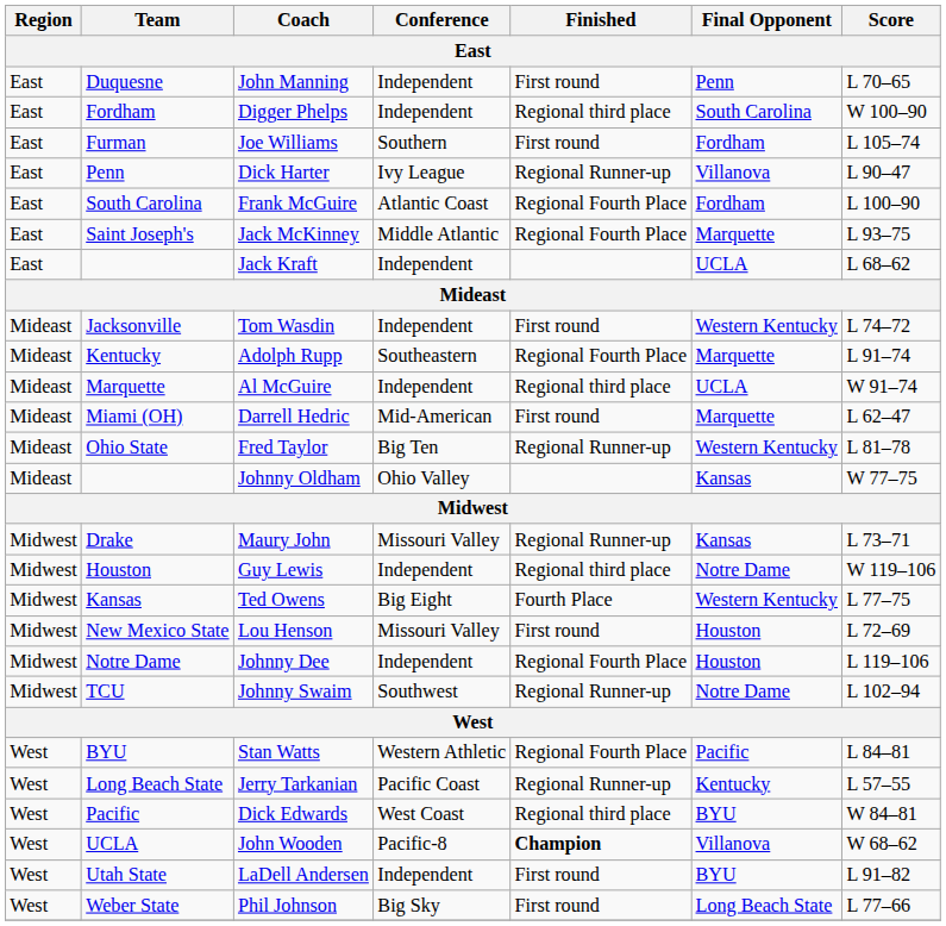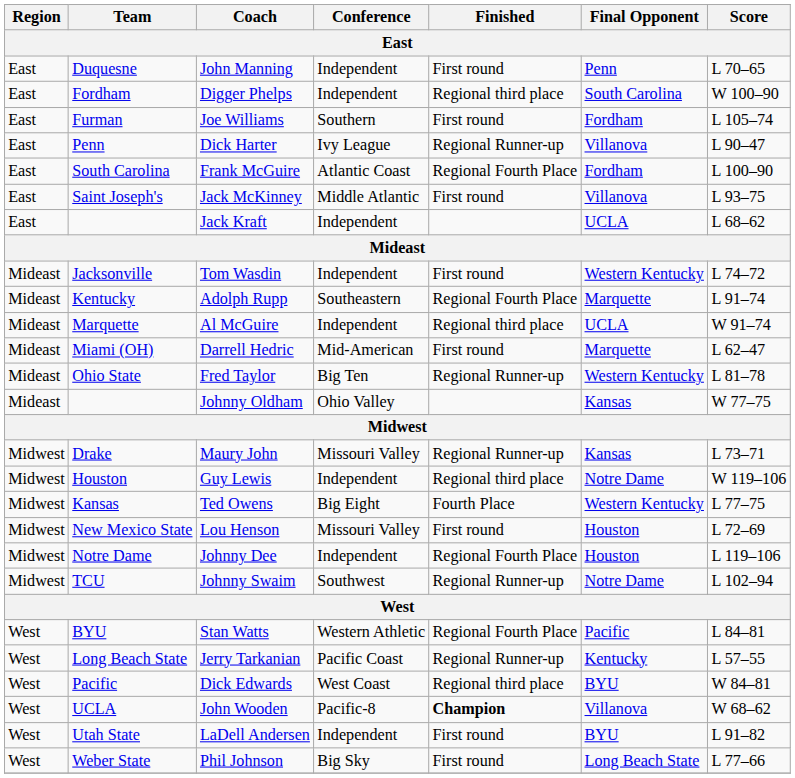Jack McKinney | Finished: Regional Fourth Place -> First round
Jack McKinney | Final Opponent: Marquette -> Villanova
